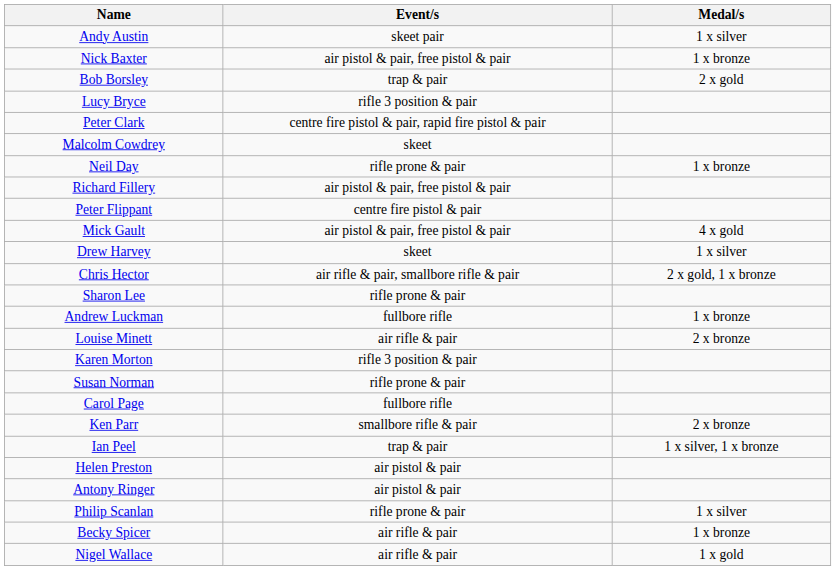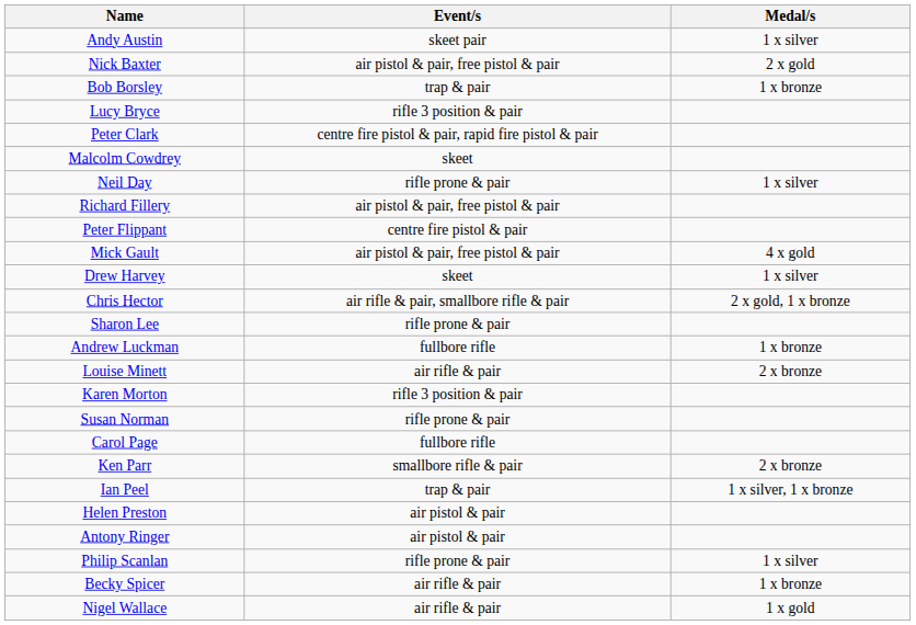Nick Baxter | Medal/s: 1 x bronze -> 2 x gold
Bob Borsley | Medal/s: 2 x gold -> 1 x bronze
Neil Day | Medal/s: 1 x bronze -> 1 x silver
